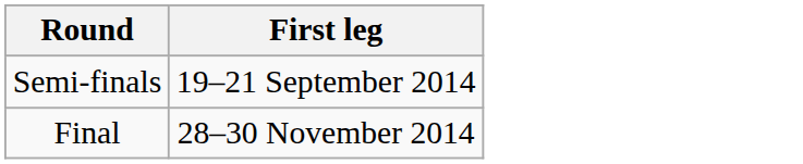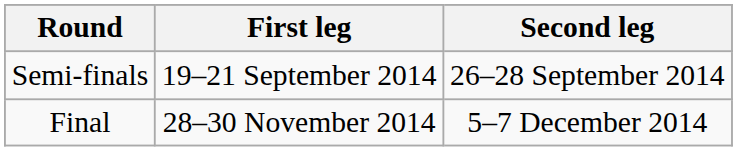+ column: Second leg | 26–28 September 2014 | 5–7 December 2014
